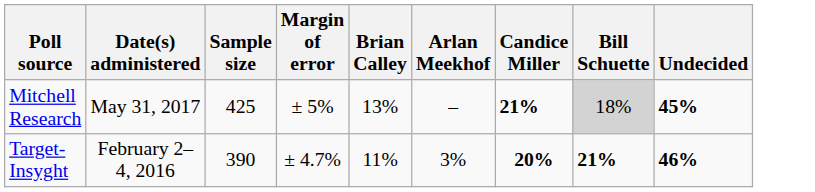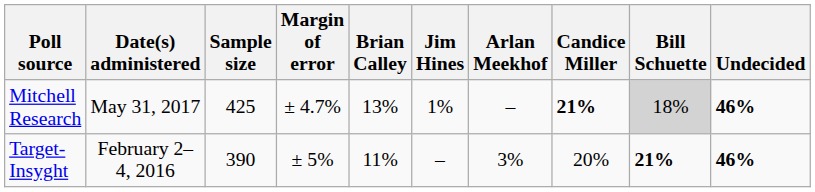+ column: Jim Hines | 1% | –
Mitchell Research | Margin of error: ± 5% -> ± 4.7%
Mitchell Research | Undecided: 45% -> 46%
Target-Insyght | Margin of error: ± 4.7% -> ± 5%
Target-Insyght | Candice Miller: bold -> normal
